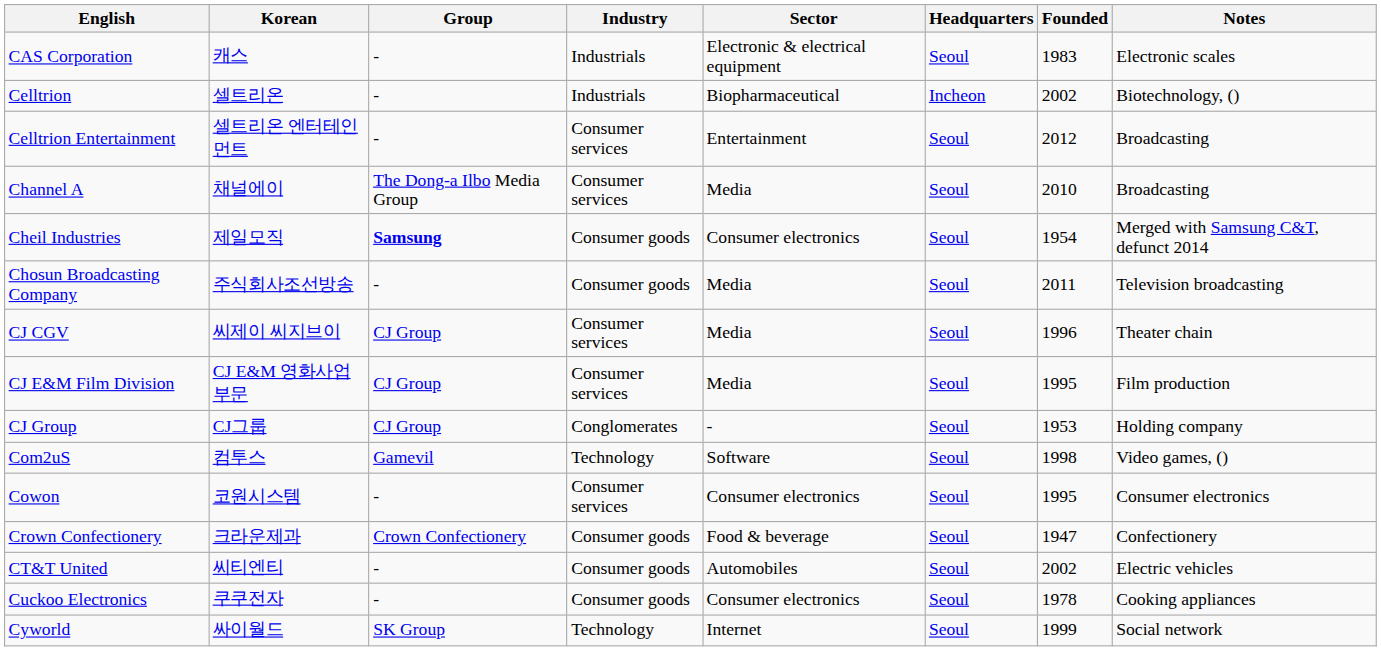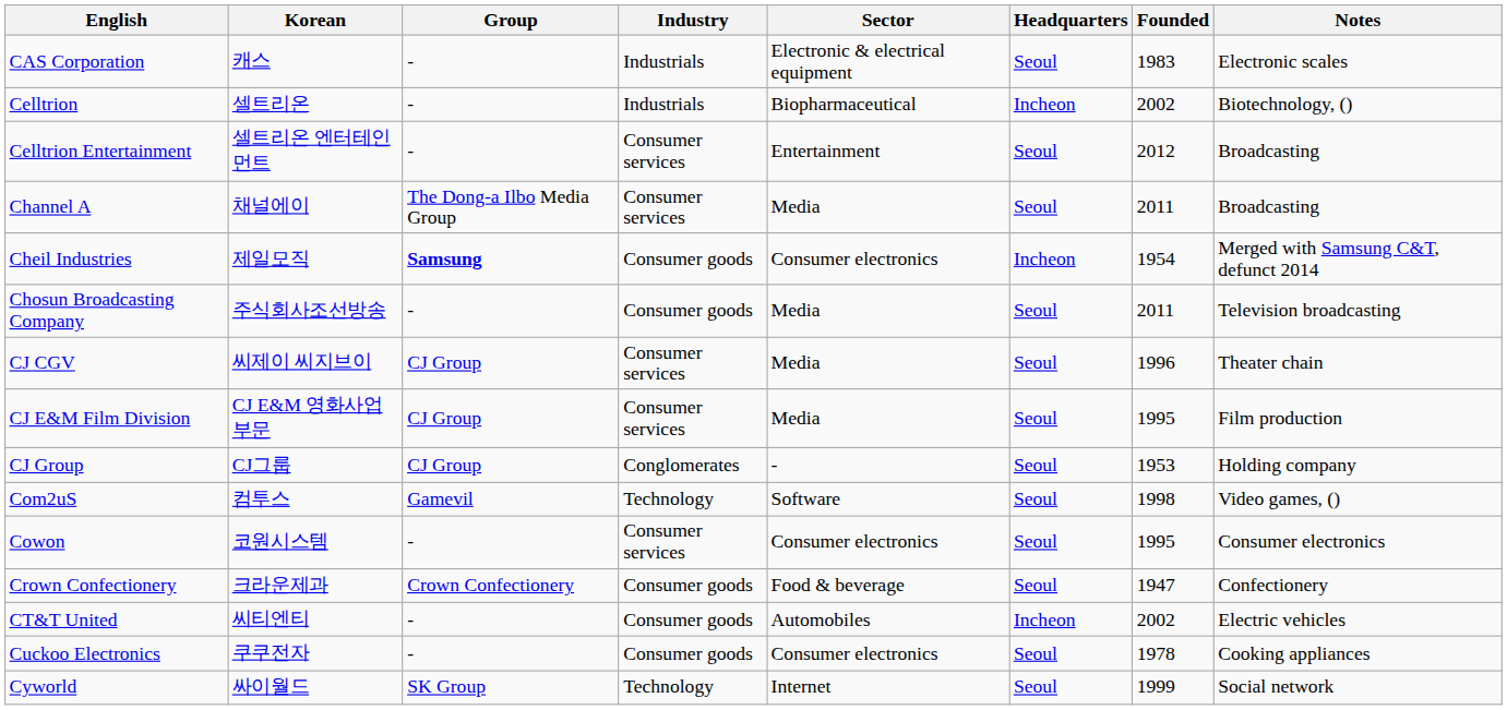Channel A | Founded: 2010 -> 2011
Cheil Industries | Headquarters: Seoul -> Incheon
CT&T United | Headquarters: Seoul -> Incheon
